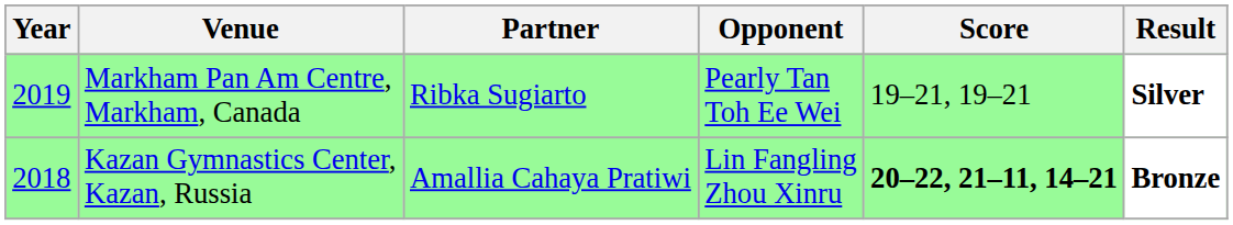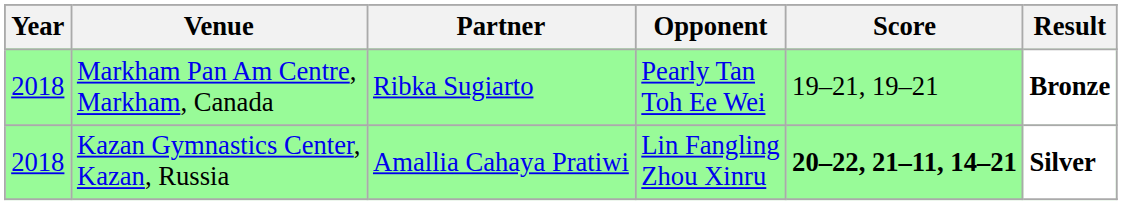Markham Pan Am Centre, Markham, Canada | Year: 2019 -> 2018
Markham Pan Am Centre, Markham, Canada | Result: Silver -> Bronze
Kazan Gymnastics Center, Kazan, Russia | Result: Bronze -> Silver
